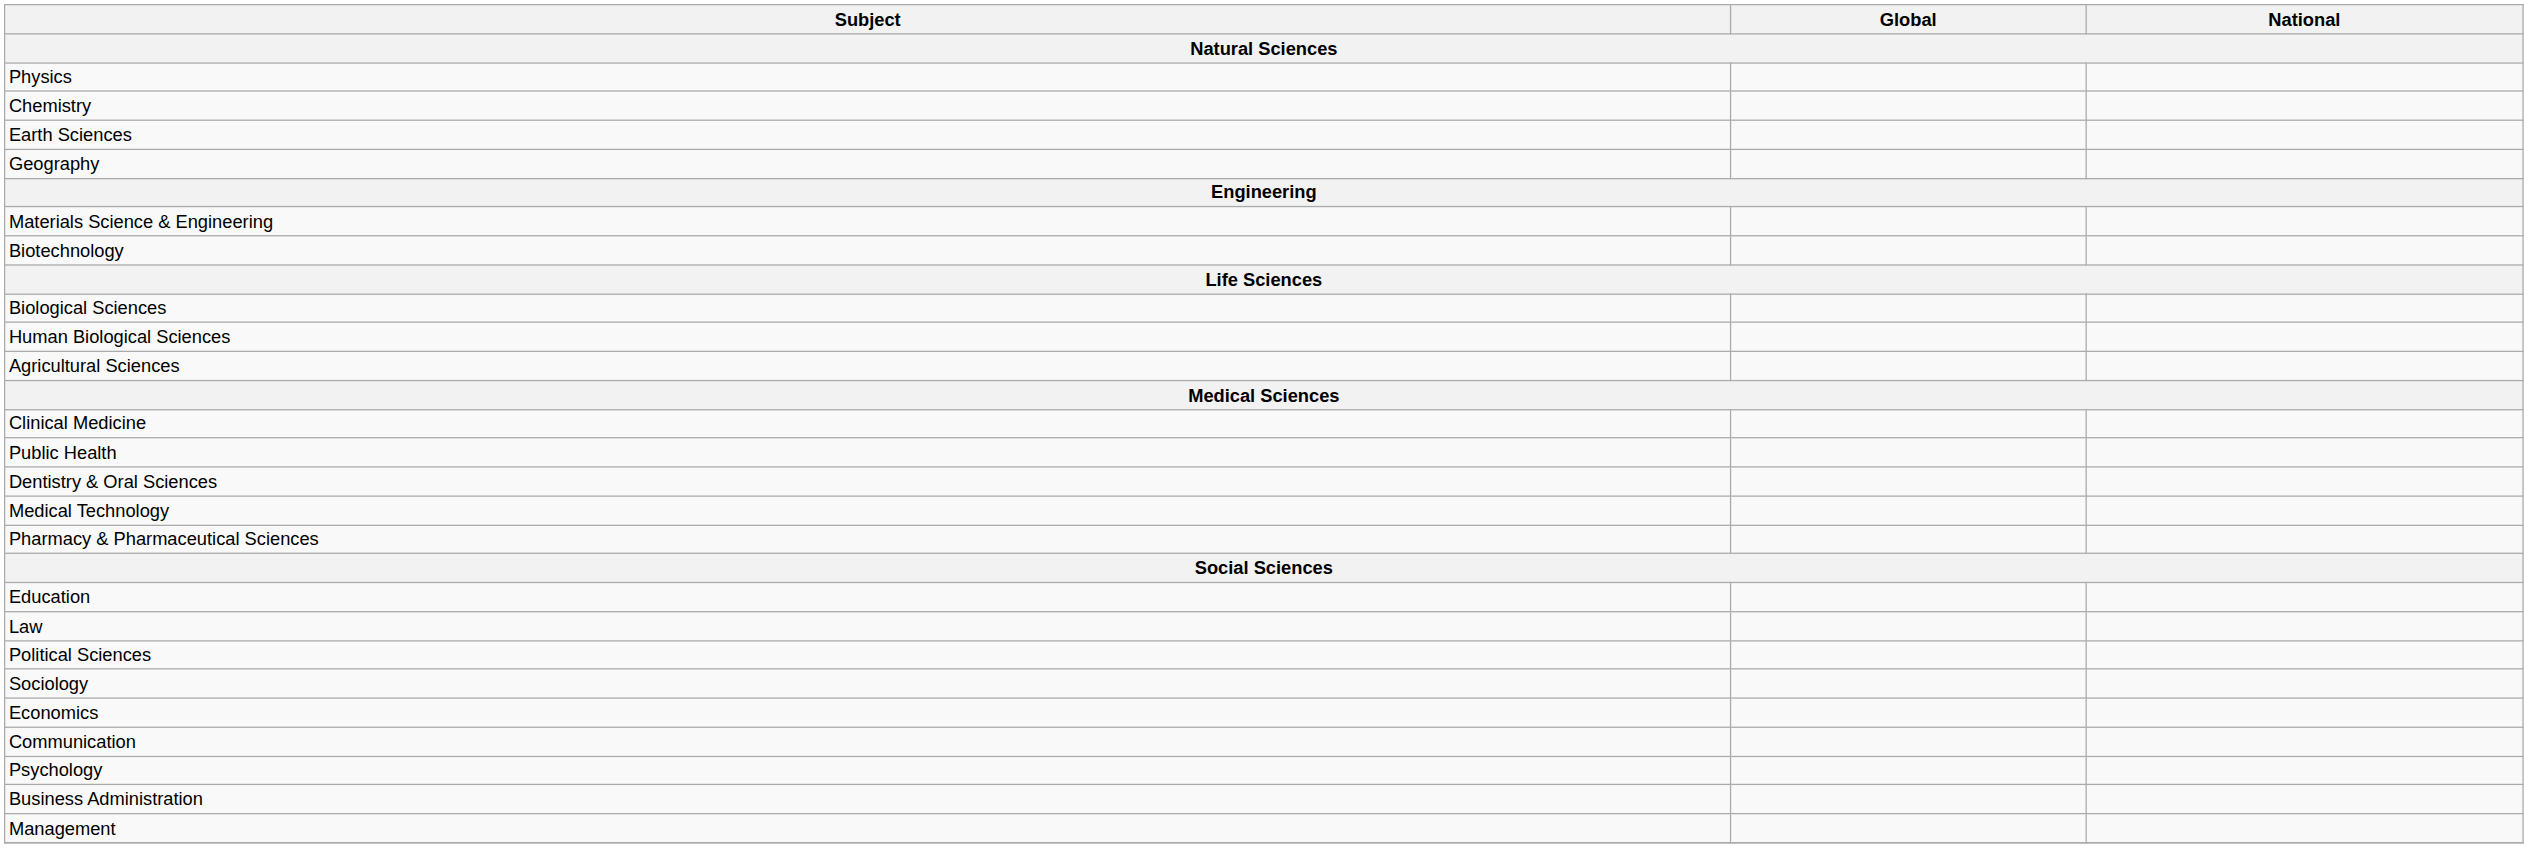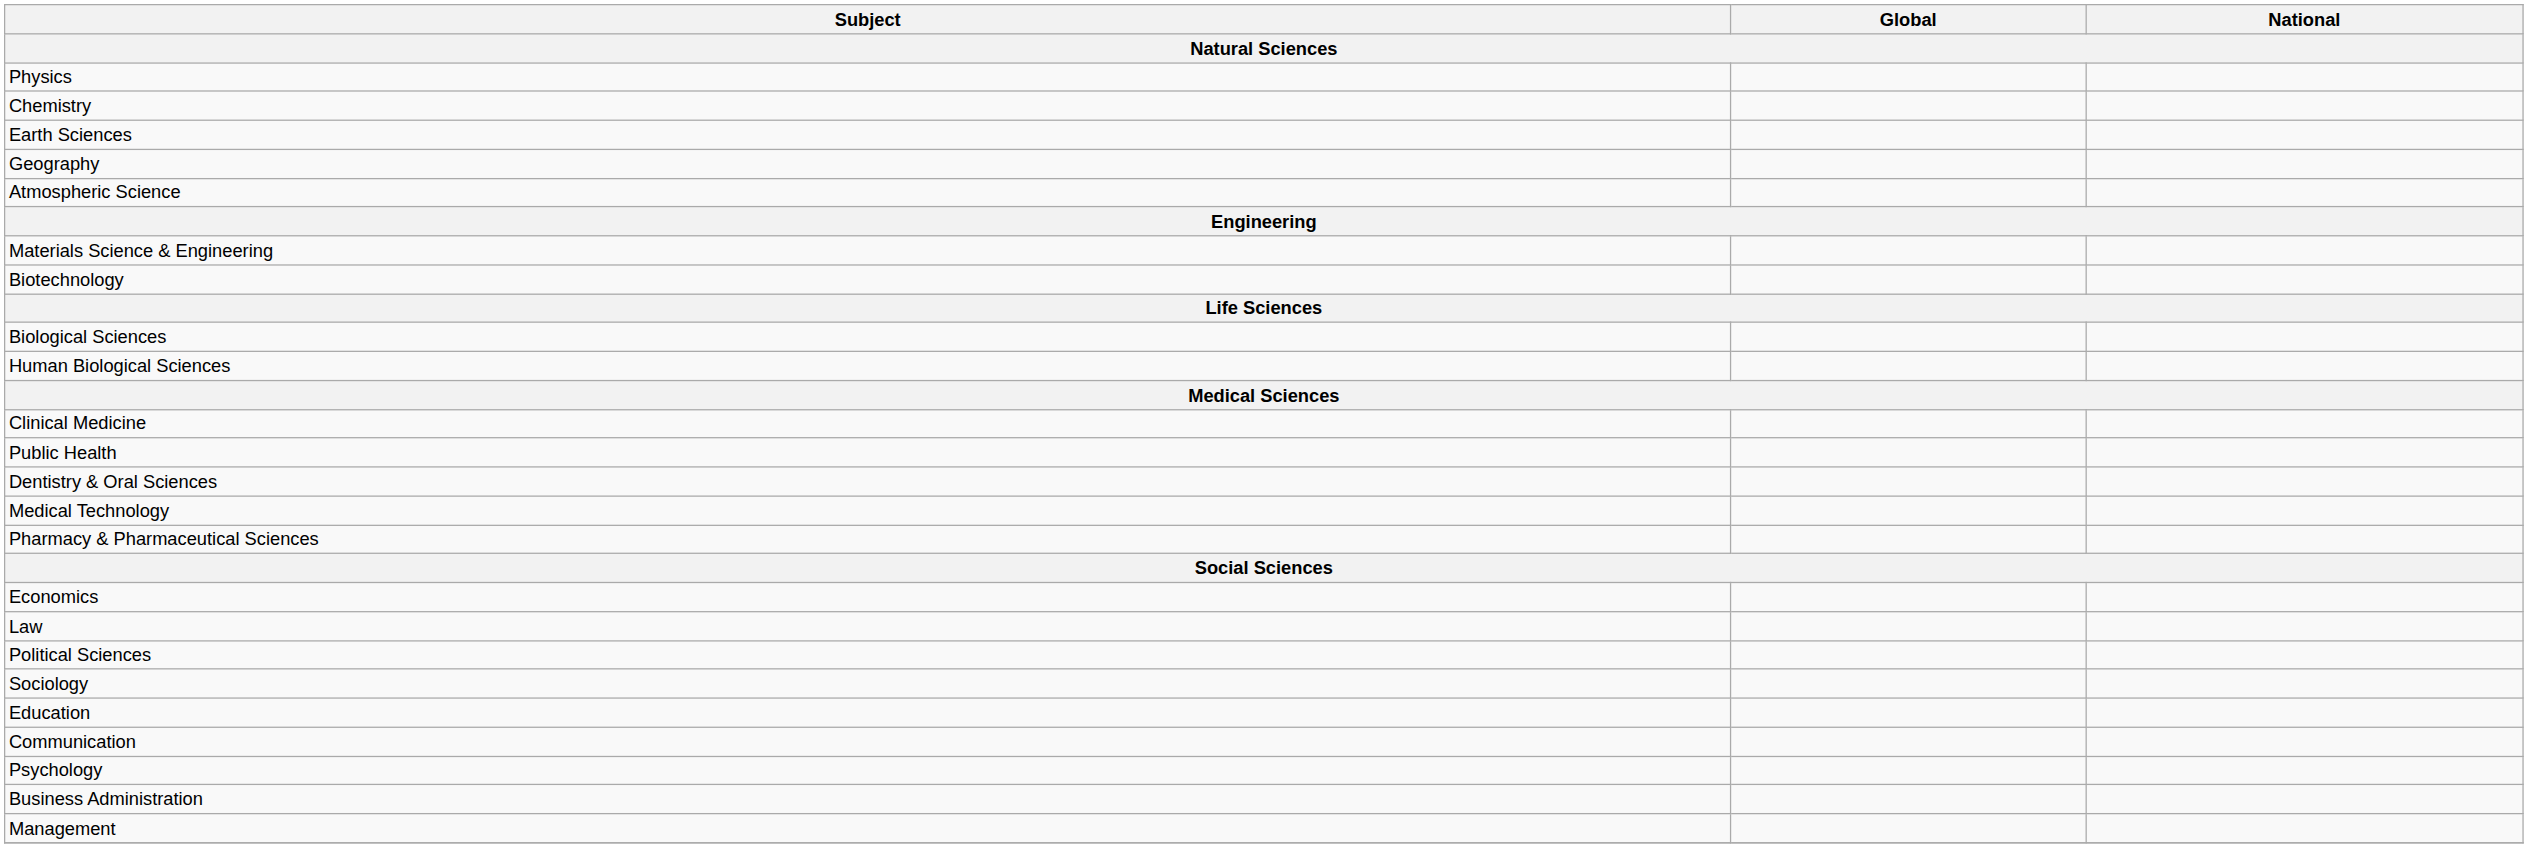+ row: Atmospheric Science
- row: Agricultural Sciences
rows swapped: Economics <-> Education
